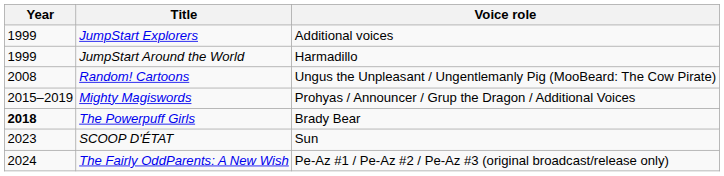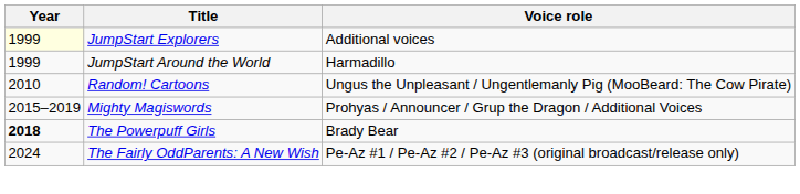JumpStart Explorers | Year: no background -> lightyellow background
Random! Cartoons | Year: 2008 -> 2010
- row: 2023 | SCOOP D'ÉTAT | Sun
